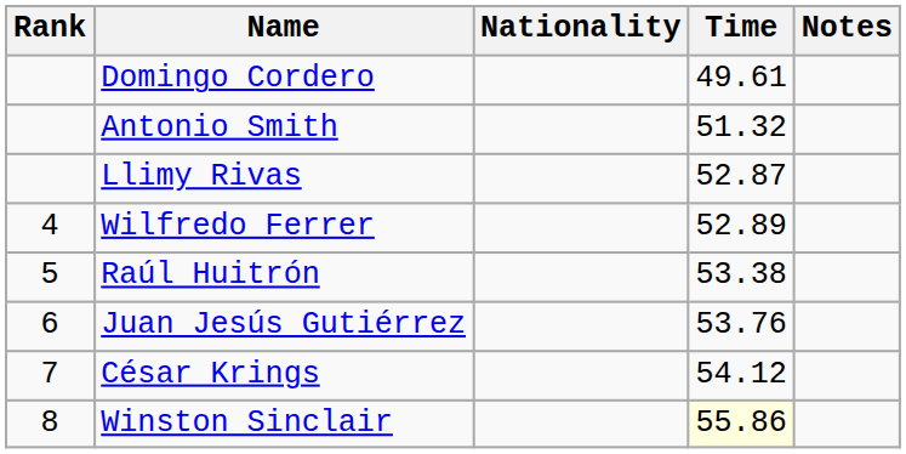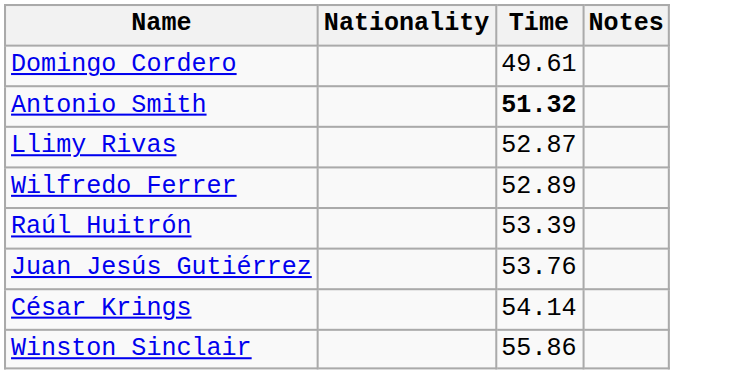- column: Rank | 4 | 5 | 6 | 7 | 8
Antonio Smith | Time: normal -> bold
Raúl Huitrón | Time: 53.38 -> 53.39
César Krings | Time: 54.12 -> 54.14
Winston Sinclair | Time: lightyellow background -> no background
